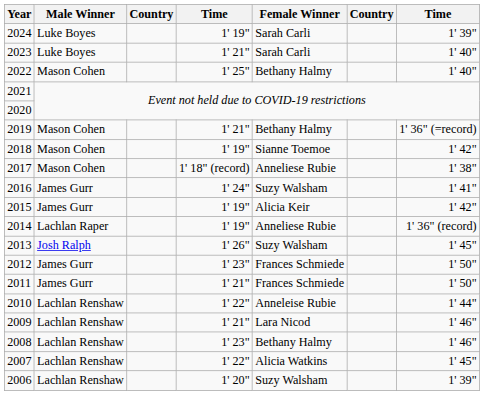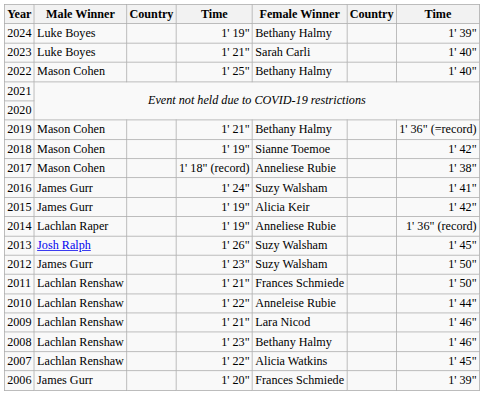2024 | Female Winner: Sarah Carli -> Bethany Halmy
2012 | Female Winner: Frances Schmiede -> Suzy Walsham
2011 | Male Winner: James Gurr -> Lachlan Renshaw
2006 | Male Winner: Lachlan Renshaw -> James Gurr
2006 | Female Winner: Suzy Walsham -> Frances Schmiede
